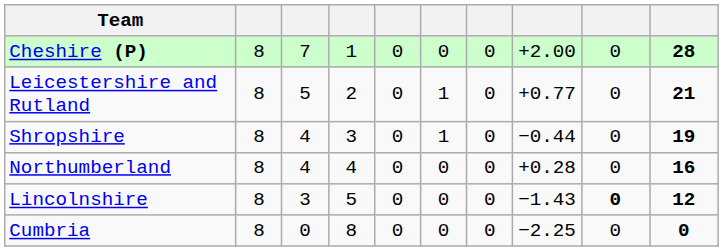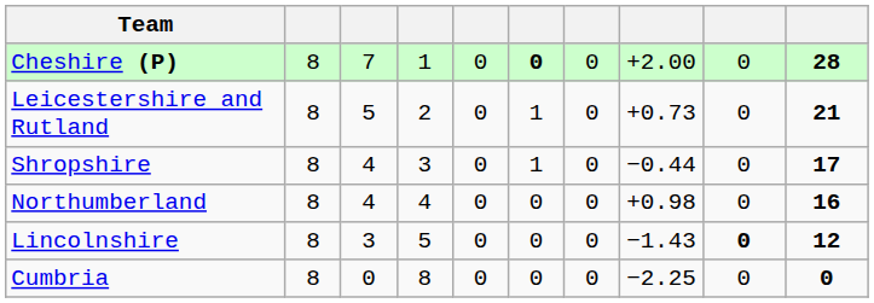Cheshire (P) | column 6: normal -> bold
Leicestershire and Rutland | column 8: +0.77 -> +0.73
Shropshire | column 10: 19 -> 17
Northumberland | column 8: +0.28 -> +0.98
